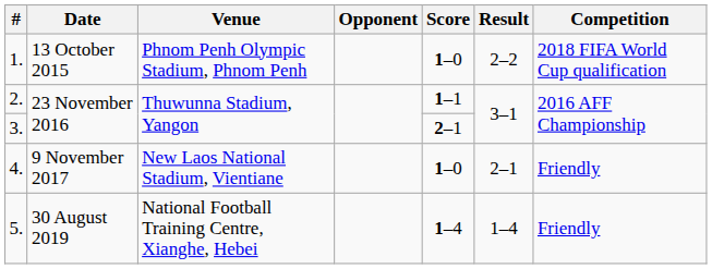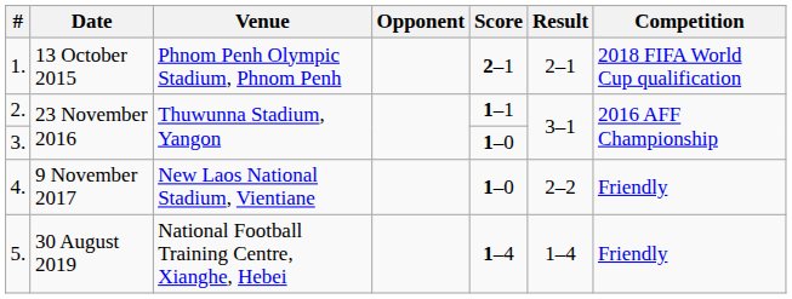1. | Score: 1–0 -> 2–1
1. | Result: 2–2 -> 2–1
3. | Score: 2–1 -> 1–0
4. | Result: 2–1 -> 2–2
